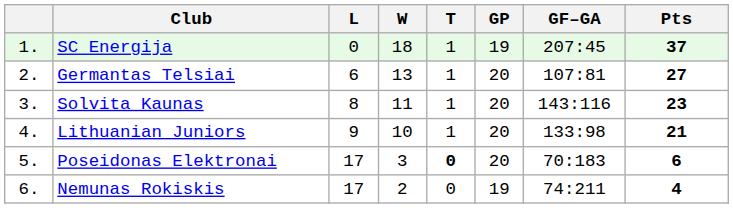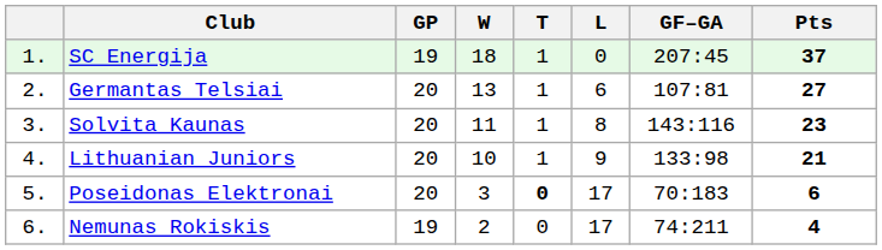columns swapped: GP <-> L
